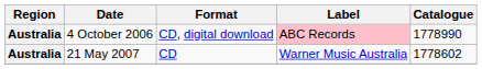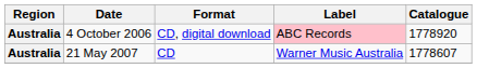4 October 2006 | Catalogue: 1778990 -> 1778920
21 May 2007 | Catalogue: 1778602 -> 1778607
